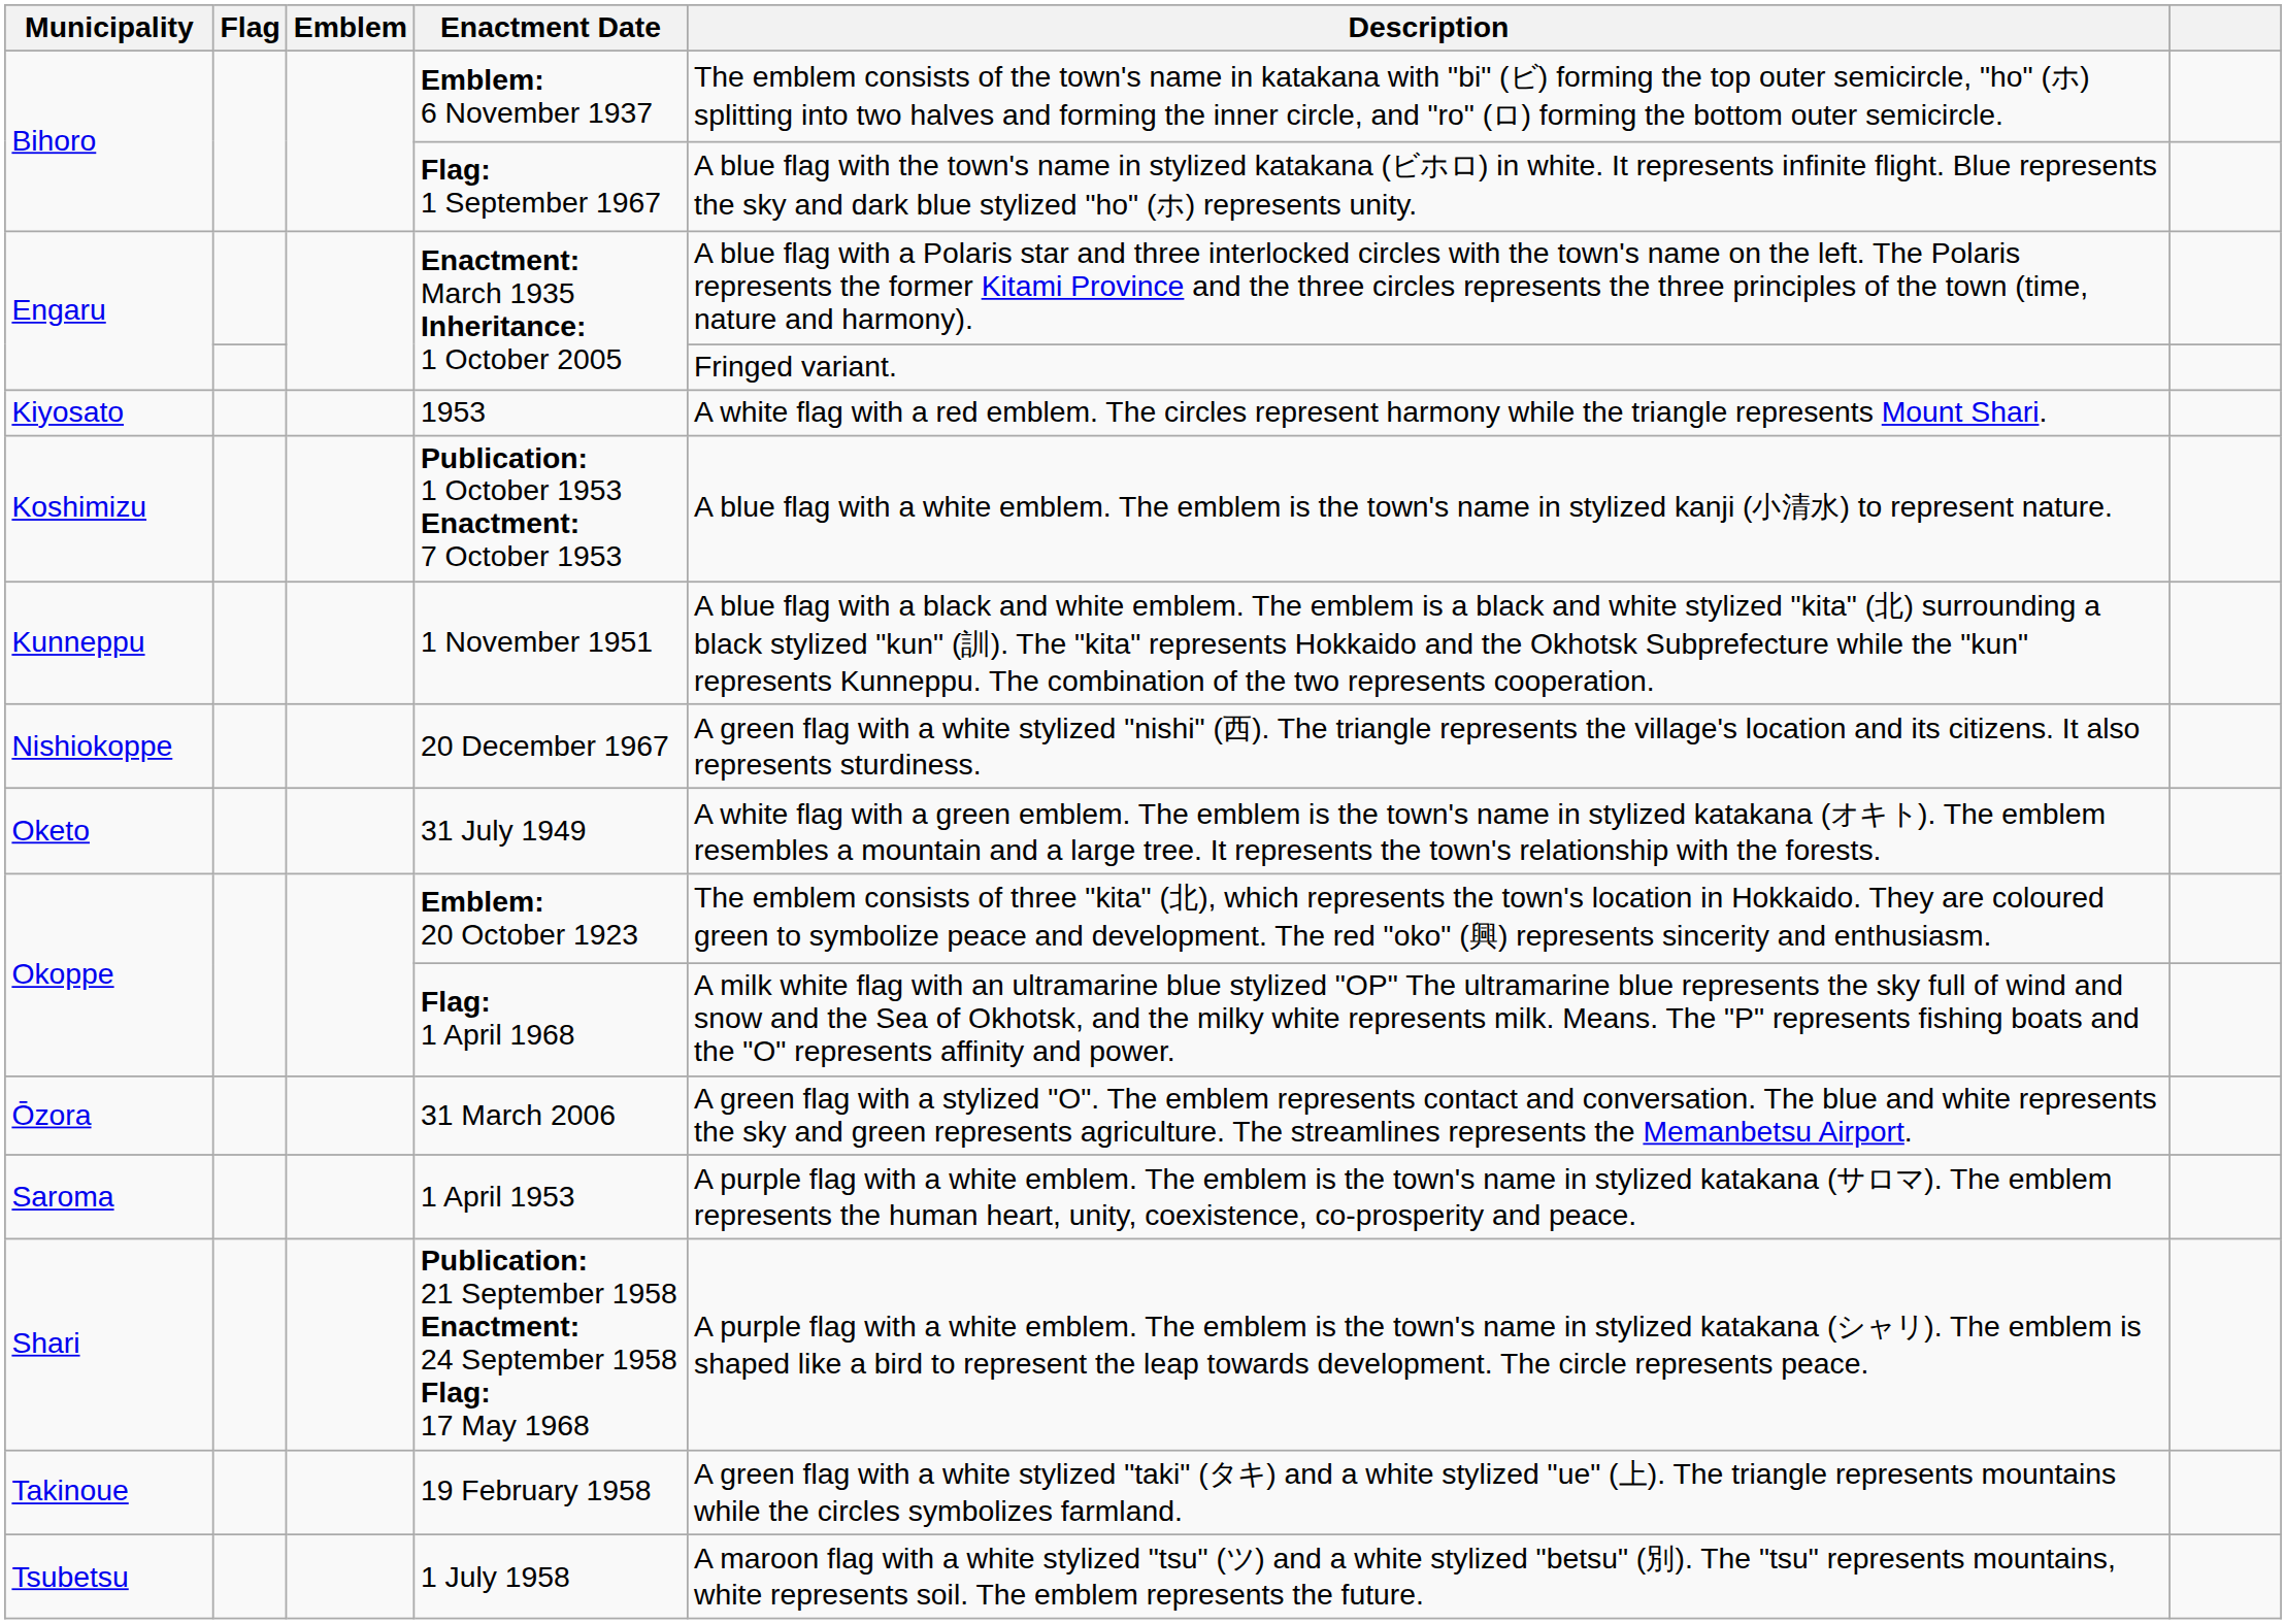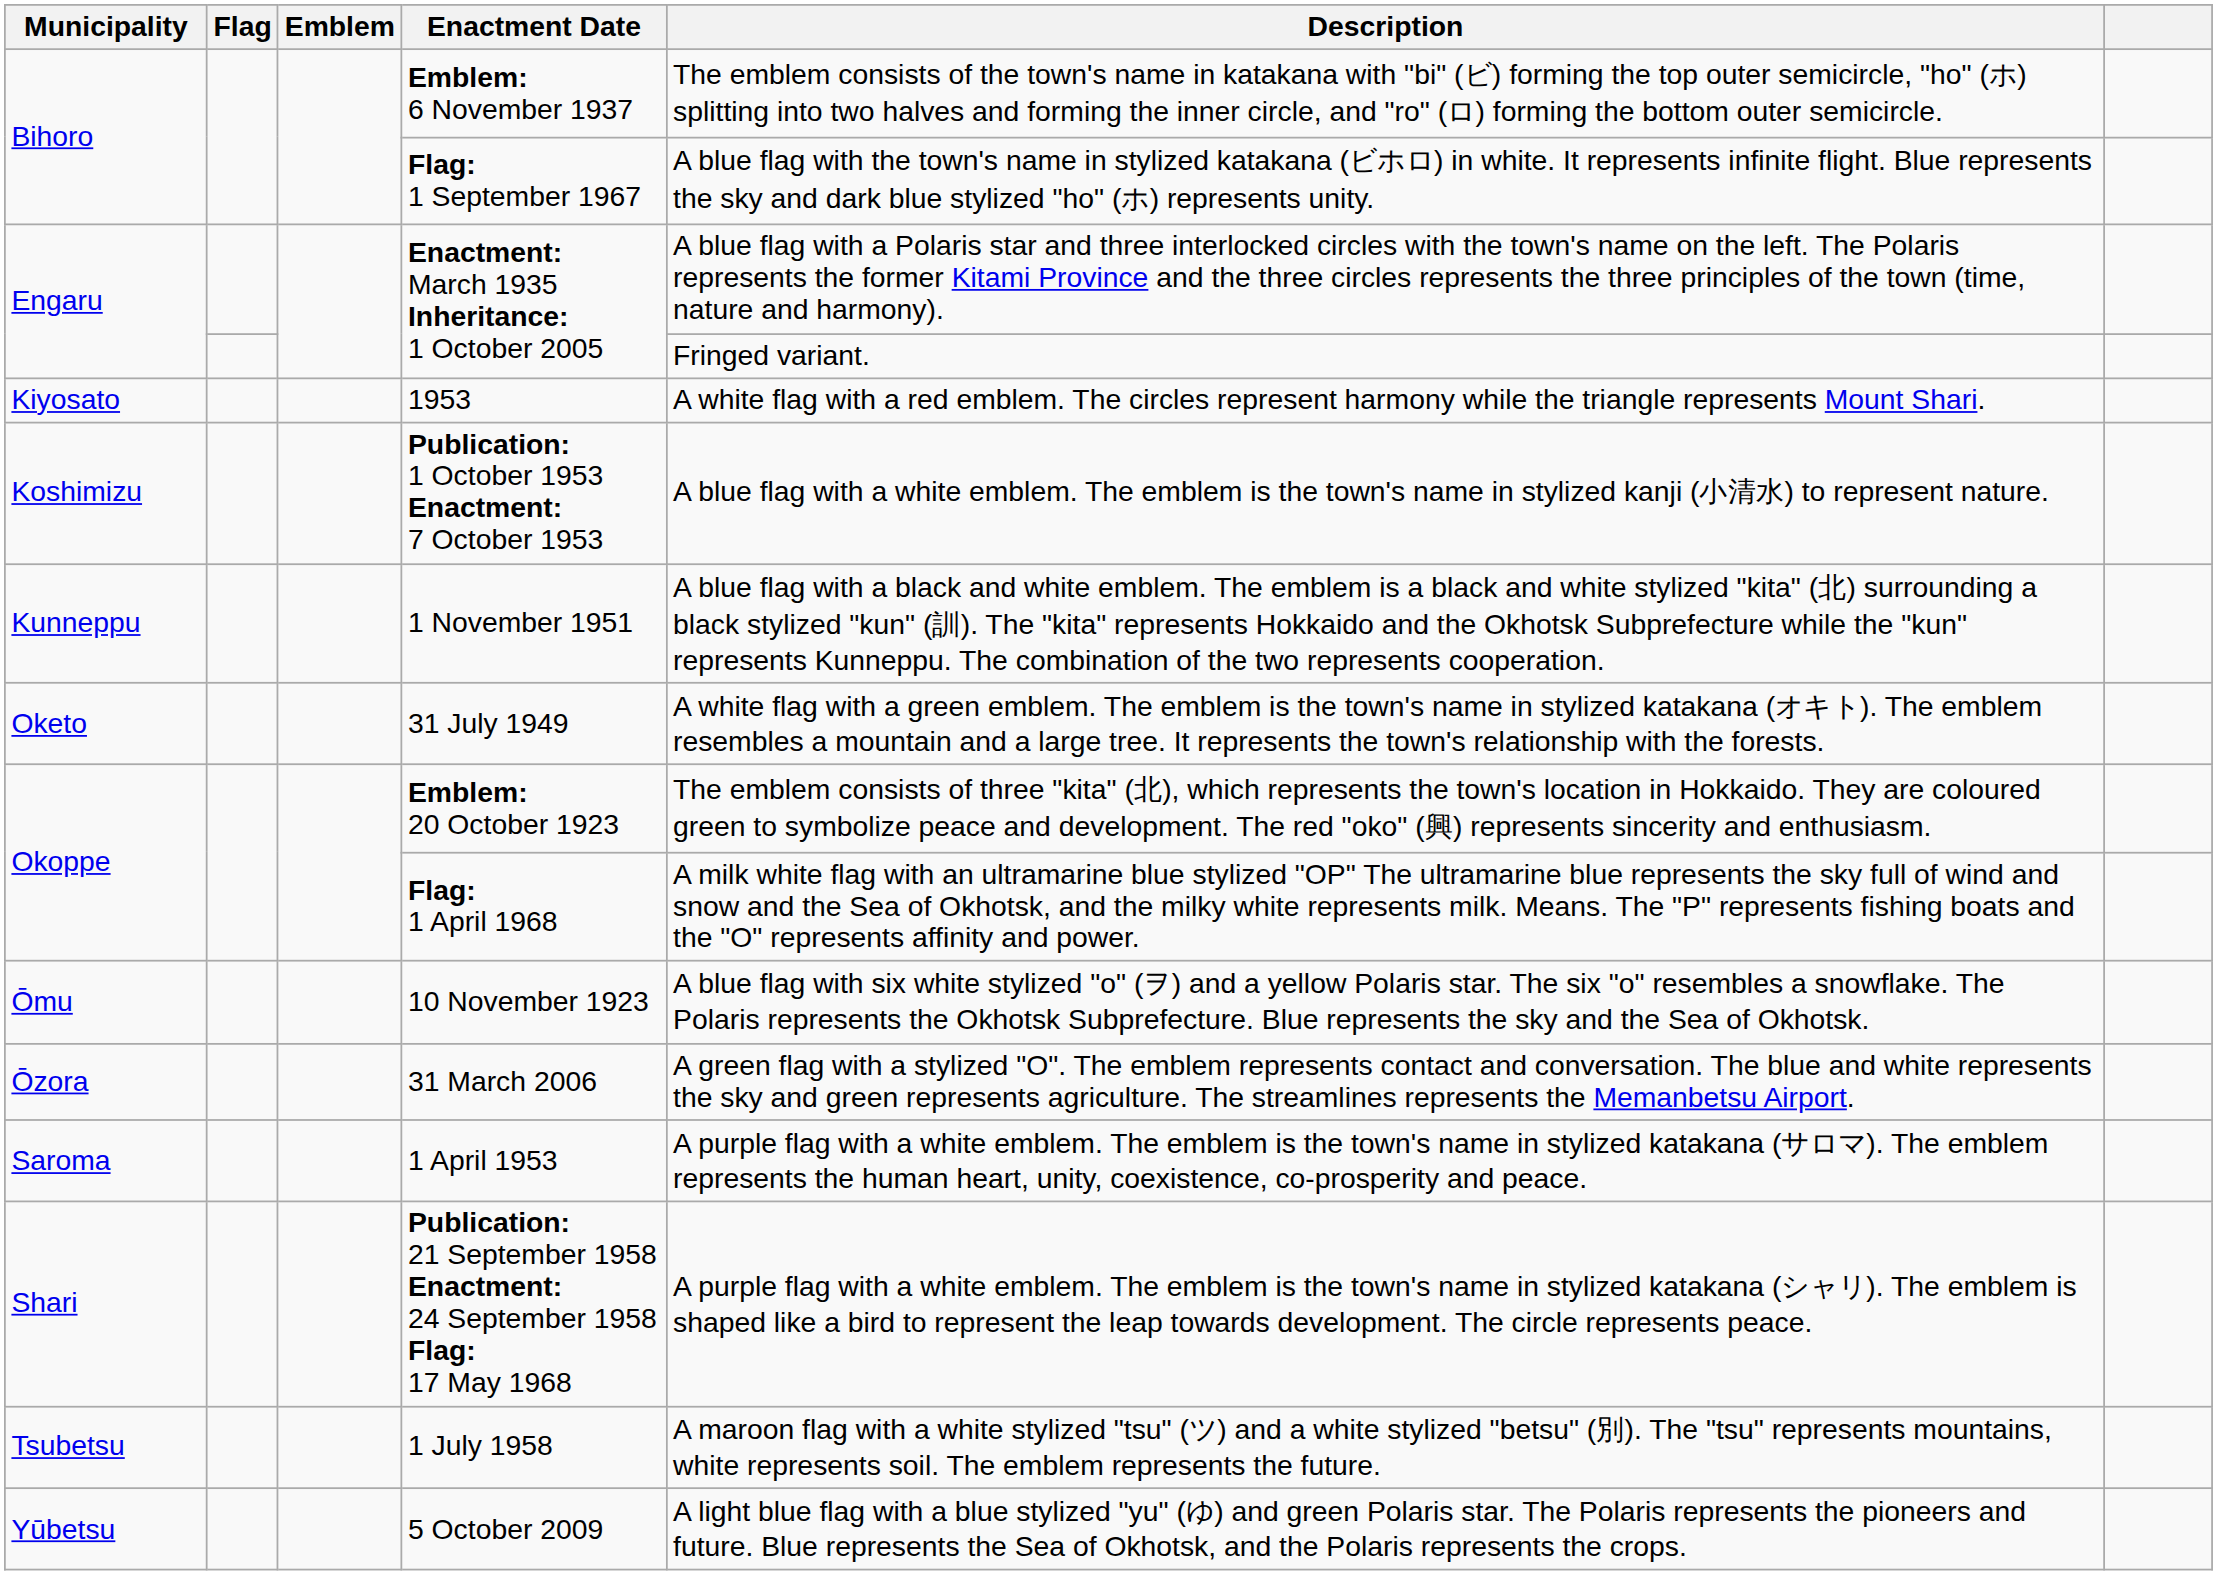- row: Nishiokoppe | 20 December 1967 | A green flag with a white stylized "nishi" (西). The triangle represents the village's location and its citizens. It also represents sturdiness.
+ row: Ōmu | 10 November 1923 | A blue flag with six white stylized "o" (ヲ) and a yellow Polaris star. The six "o" resembles a snowflake. The Polaris represents the Okhotsk Subprefecture. Blue represents the sky and the Sea of Okhotsk.
- row: Takinoue | 19 February 1958 | A green flag with a white stylized "taki" (タキ) and a white stylized "ue" (上). The triangle represents mountains while the circles symbolizes farmland.
+ row: Yūbetsu | 5 October 2009 | A light blue flag with a blue stylized "yu" (ゆ) and green Polaris star. The Polaris represents the pioneers and future. Blue represents the Sea of Okhotsk, and the Polaris represents the crops.
